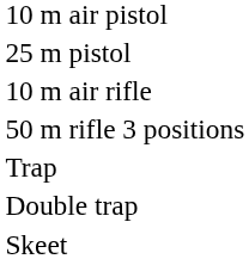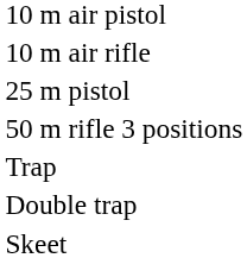rows swapped: 25 m pistol <-> 10 m air rifle
